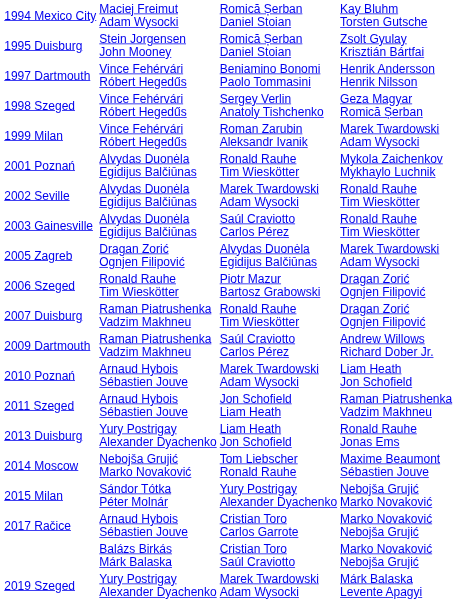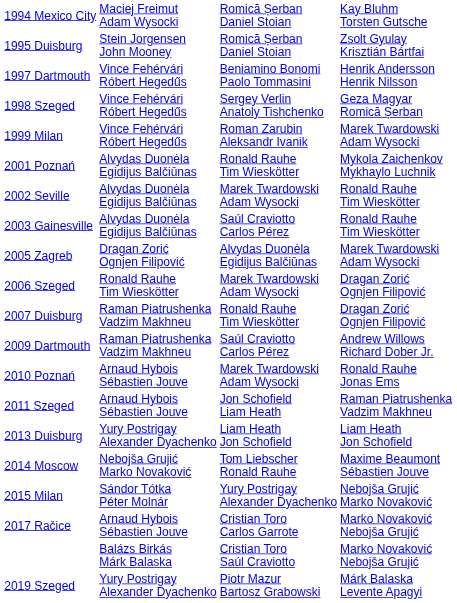2006 Szeged | column 3: Piotr Mazur Bartosz Grabowski -> Marek Twardowski Adam Wysocki
2010 Poznań | column 4: Liam Heath Jon Schofield -> Ronald Rauhe Jonas Ems
2013 Duisburg | column 4: Ronald Rauhe Jonas Ems -> Liam Heath Jon Schofield
2019 Szeged | column 3: Marek Twardowski Adam Wysocki -> Piotr Mazur Bartosz Grabowski
